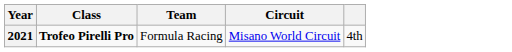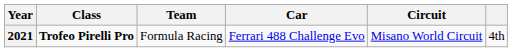+ column: Car | Ferrari 488 Challenge Evo
